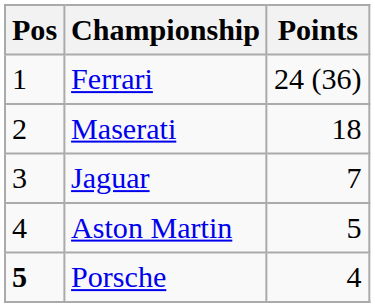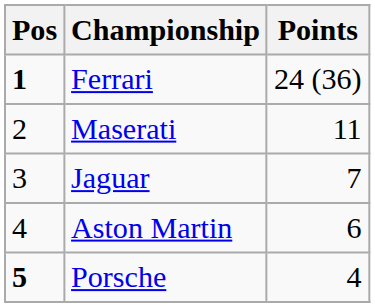Ferrari | Pos: normal -> bold
Maserati | Points: 18 -> 11
Aston Martin | Points: 5 -> 6
